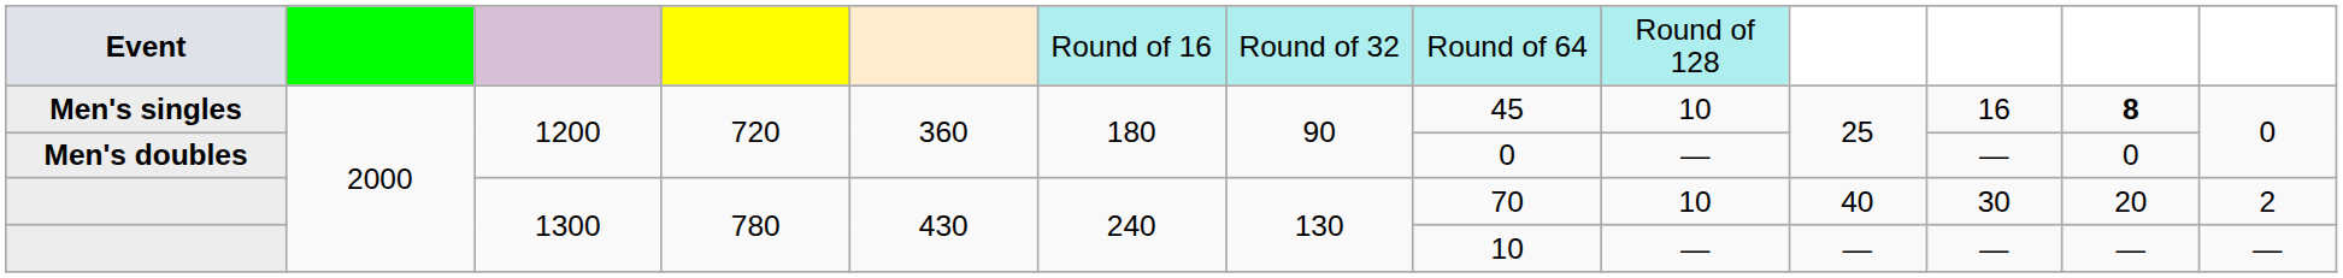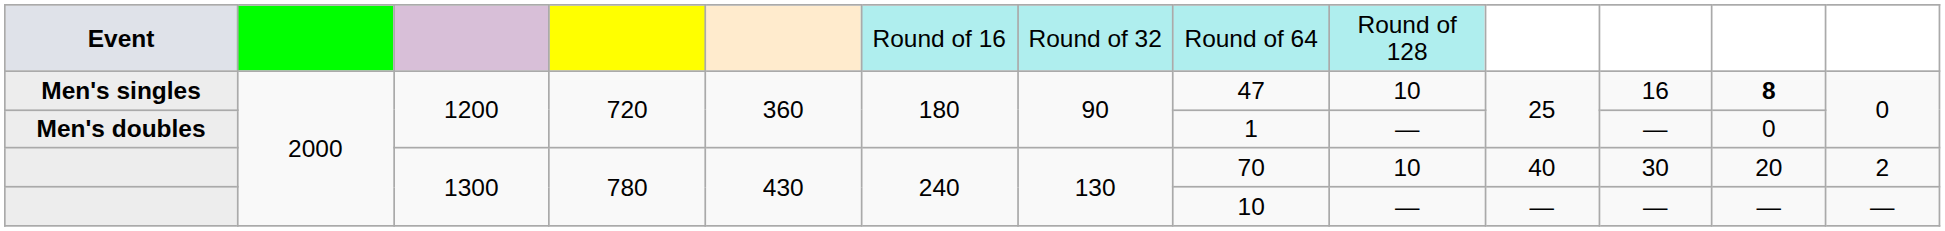Men's singles | column 8: 45 -> 47
Men's doubles | column 8: 0 -> 1
